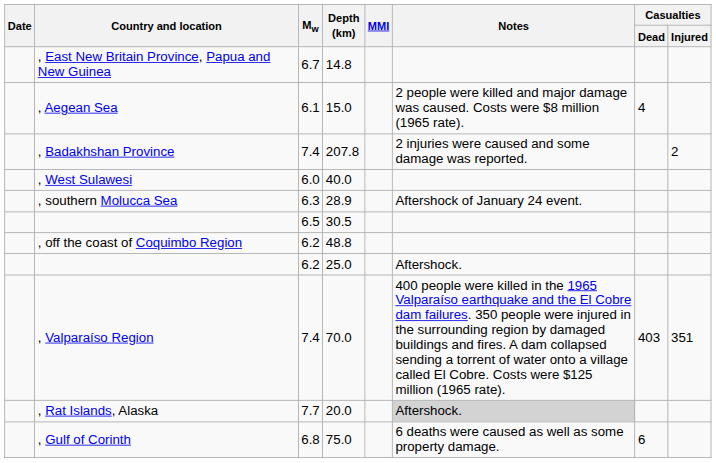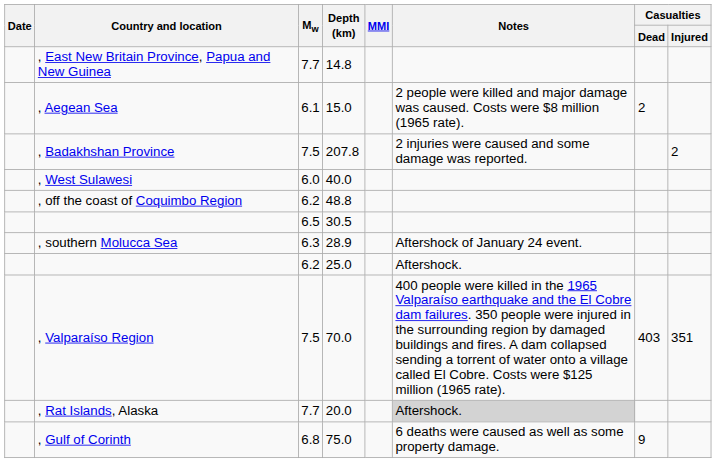, East New Britain Province, Papua and New Guinea | Mw: 6.7 -> 7.7
, Aegean Sea | Casualties / Dead: 4 -> 2
, Badakhshan Province | Mw: 7.4 -> 7.5
rows swapped: , southern Molucca Sea <-> , off the coast of Coquimbo Region
, Valparaíso Region | Mw: 7.4 -> 7.5
, Gulf of Corinth | Casualties / Dead: 6 -> 9
